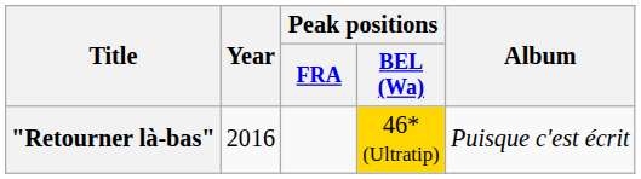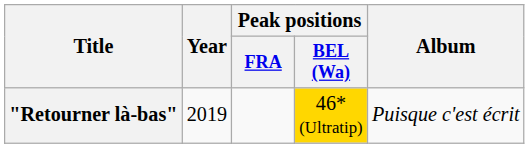"Retourner là-bas" | Year: 2016 -> 2019
